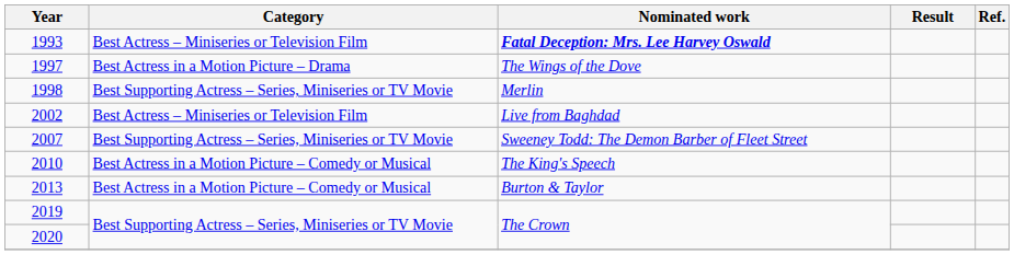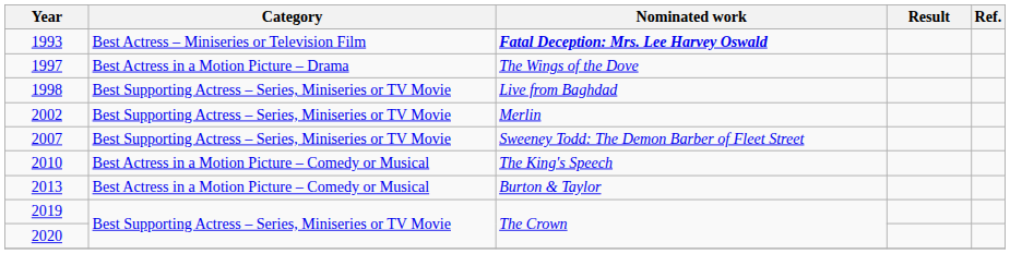1998 | Nominated work: Merlin -> Live from Baghdad
2002 | Category: Best Actress – Miniseries or Television Film -> Best Supporting Actress – Series, Miniseries or TV Movie
2002 | Nominated work: Live from Baghdad -> Merlin
